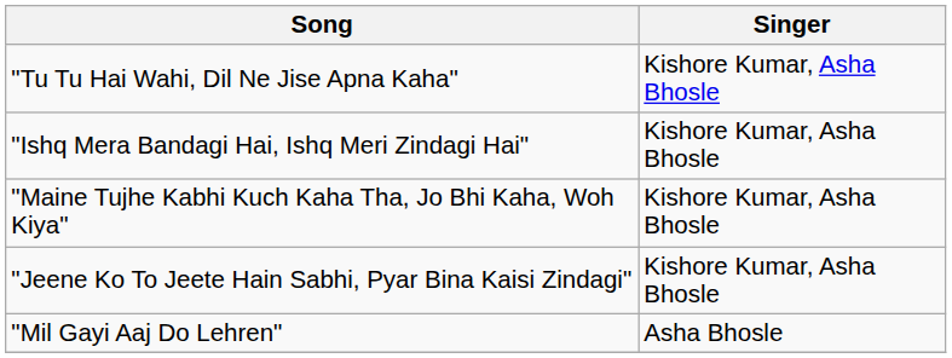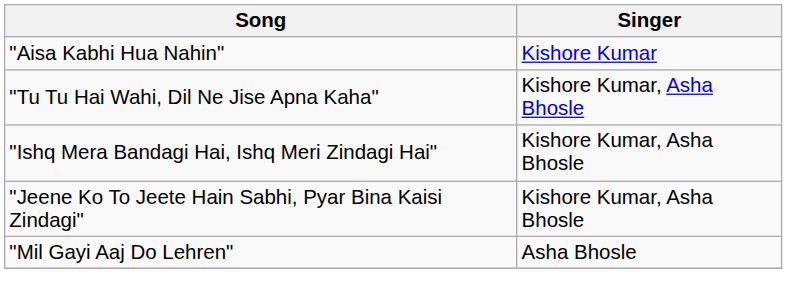+ row: "Aisa Kabhi Hua Nahin" | Kishore Kumar
- row: "Maine Tujhe Kabhi Kuch Kaha Tha, Jo Bhi Kaha, Woh Kiya" | Kishore Kumar, Asha Bhosle
